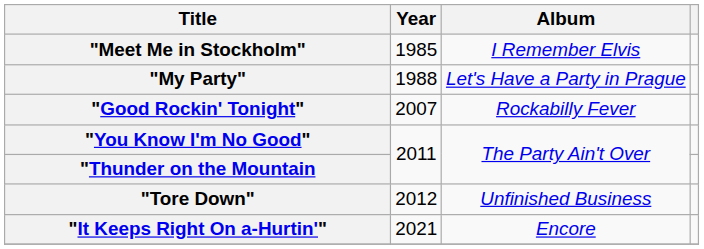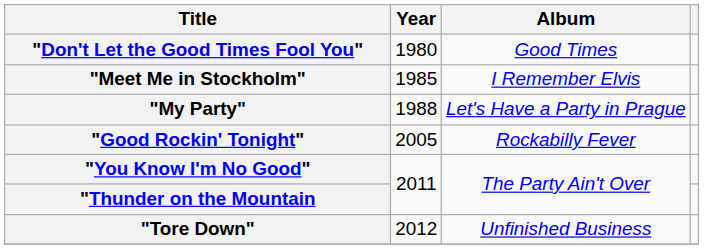+ row: "Don't Let the Good Times Fool You" | 1980 | Good Times
"Good Rockin' Tonight" | Year: 2007 -> 2005
- row: "It Keeps Right On a-Hurtin'" | 2021 | Encore
